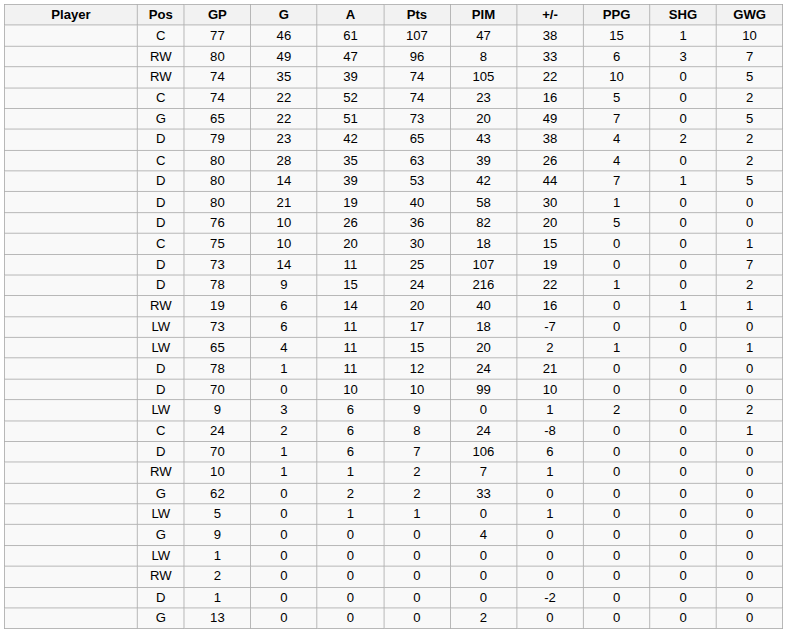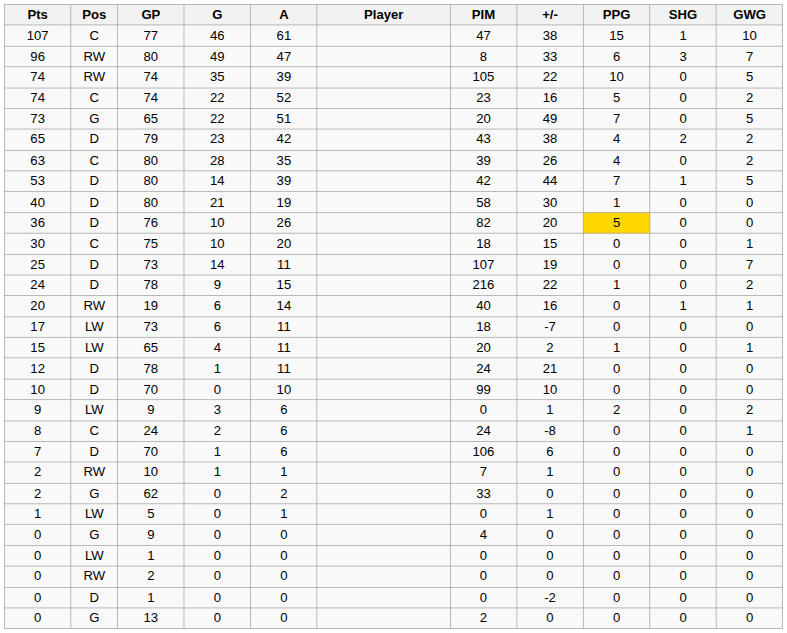columns swapped: Player <-> Pts
76 | PPG: no background -> gold background
